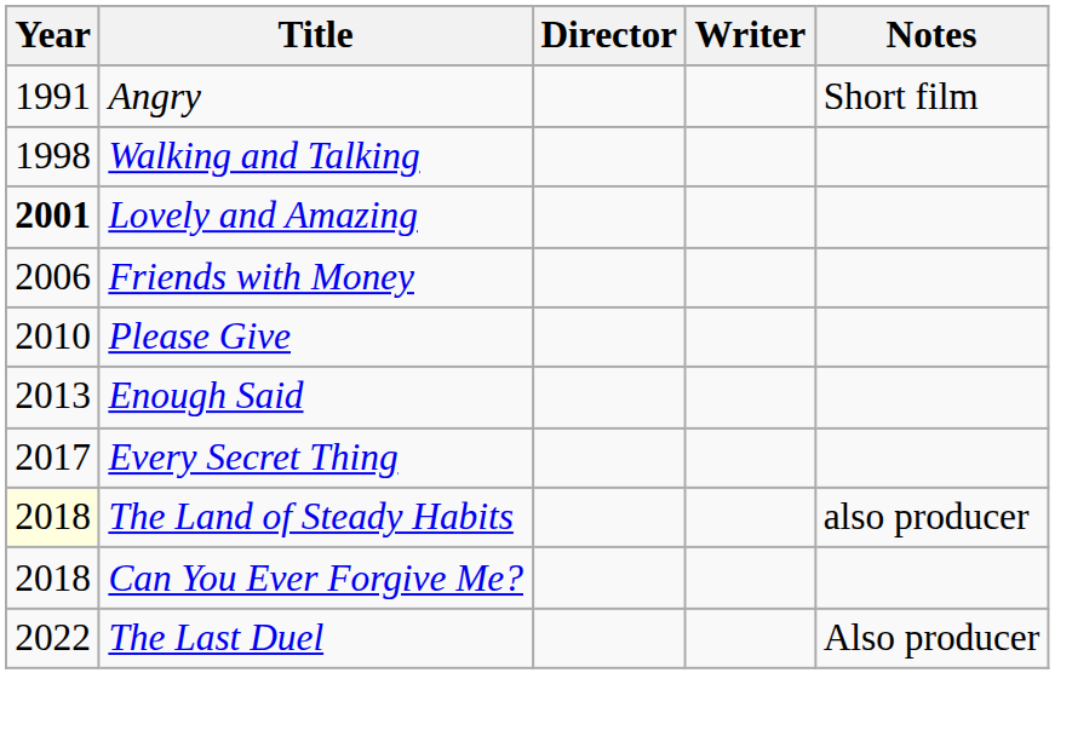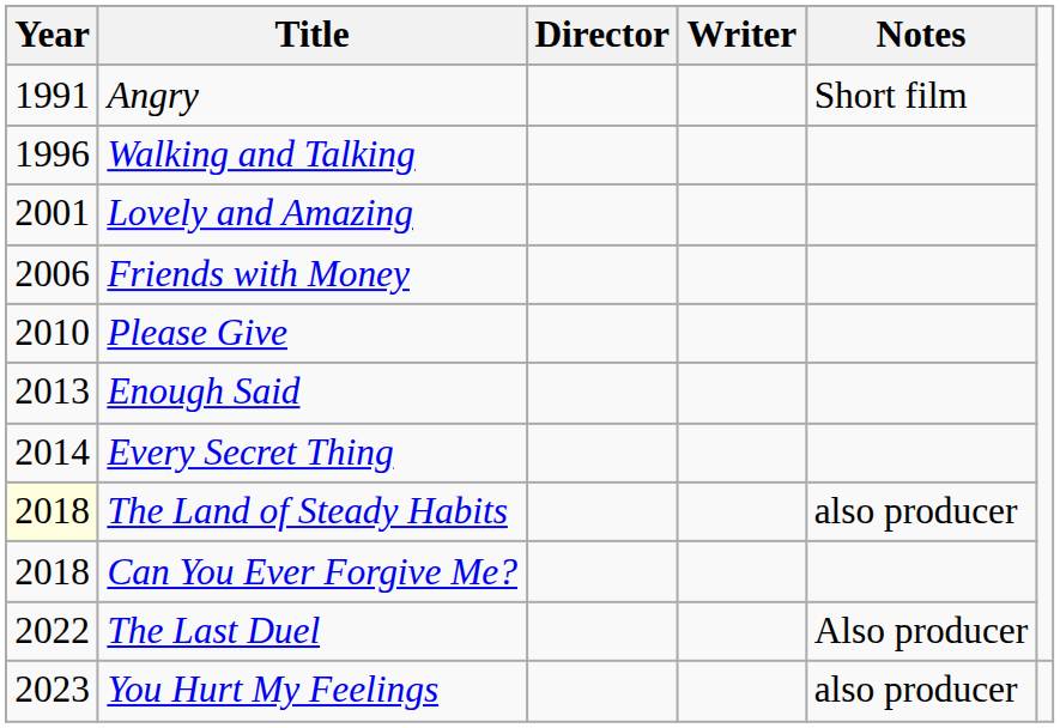Walking and Talking | Year: 1998 -> 1996
Lovely and Amazing | Year: bold -> normal
Every Secret Thing | Year: 2017 -> 2014
+ row: 2023 | You Hurt My Feelings | also producer
